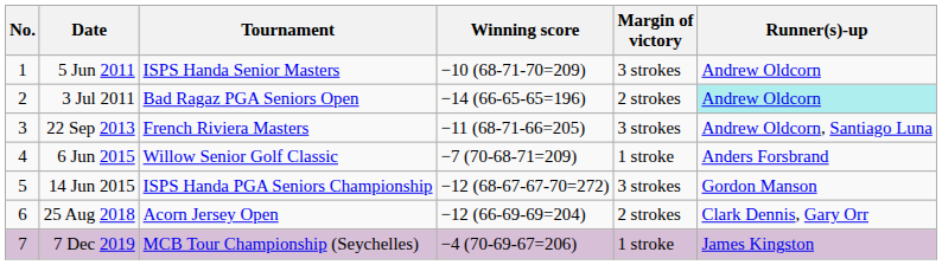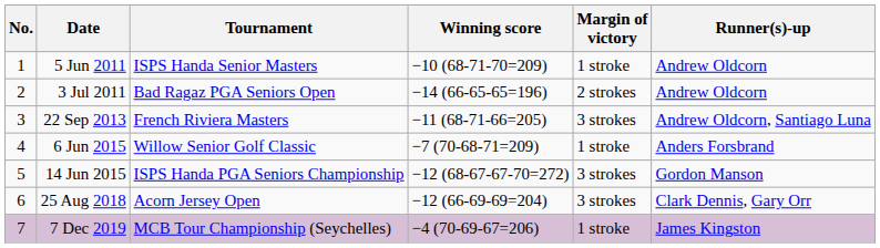5 Jun 2011 | Margin of victory: 3 strokes -> 1 stroke
3 Jul 2011 | Runner(s)-up: paleturquoise background -> no background
25 Aug 2018 | Margin of victory: 2 strokes -> 3 strokes
